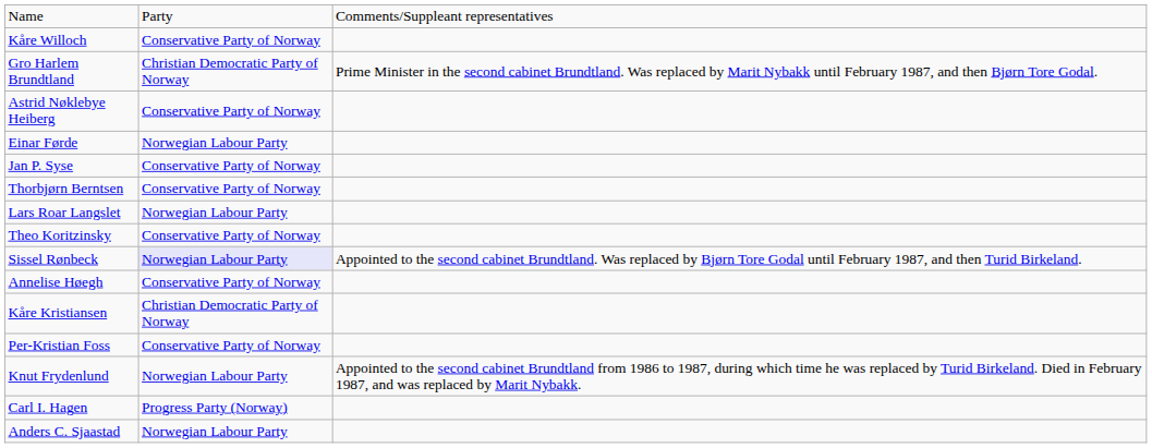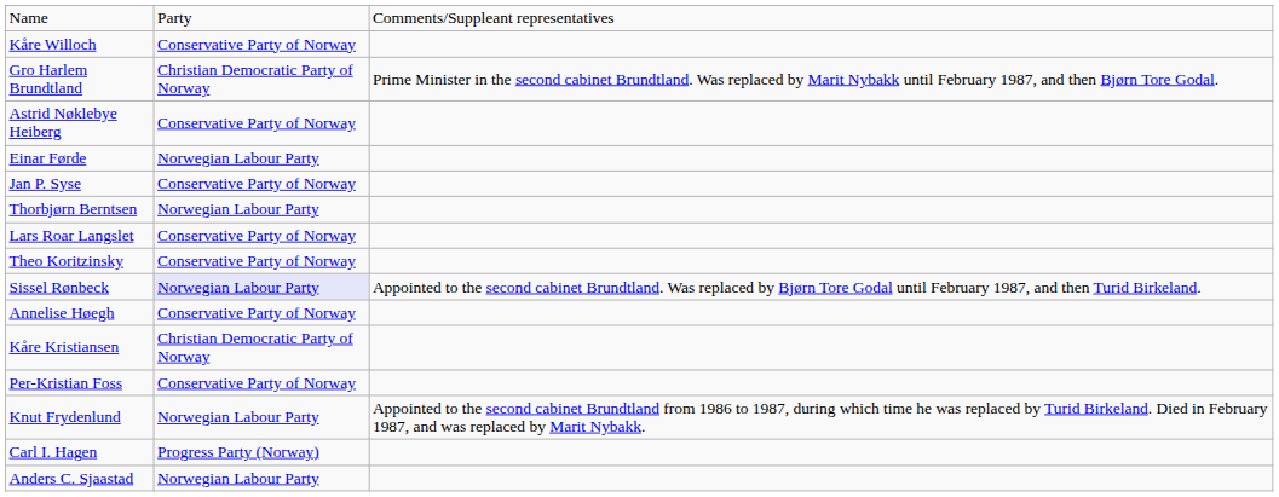Thorbjørn Berntsen | column 2: Conservative Party of Norway -> Norwegian Labour Party
Lars Roar Langslet | column 2: Norwegian Labour Party -> Conservative Party of Norway
